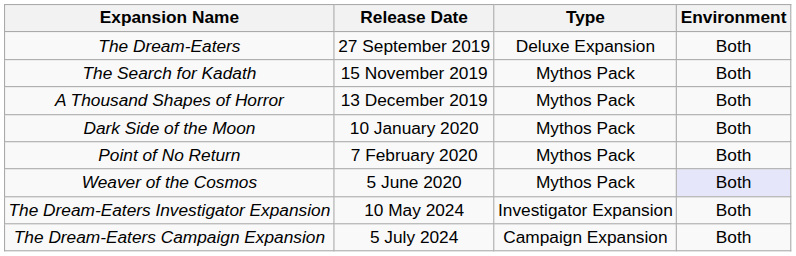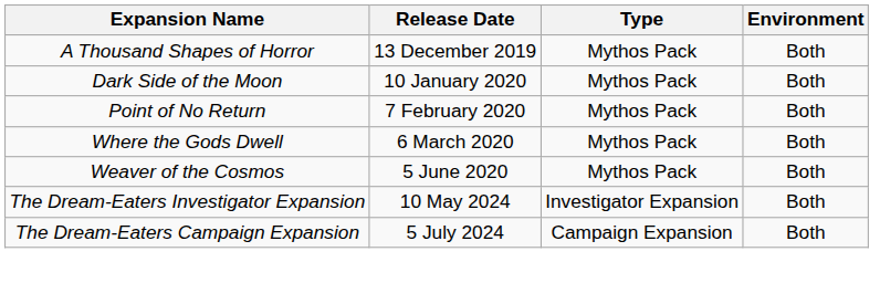- row: The Dream-Eaters | 27 September 2019 | Deluxe Expansion | Both
- row: The Search for Kadath | 15 November 2019 | Mythos Pack | Both
+ row: Where the Gods Dwell | 6 March 2020 | Mythos Pack | Both
Weaver of the Cosmos | Environment: lavender background -> no background
